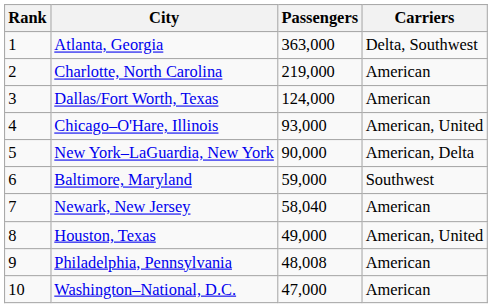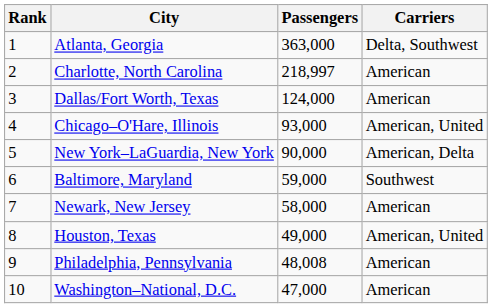Charlotte, North Carolina | Passengers: 219,000 -> 218,997
Newark, New Jersey | Passengers: 58,040 -> 58,000
